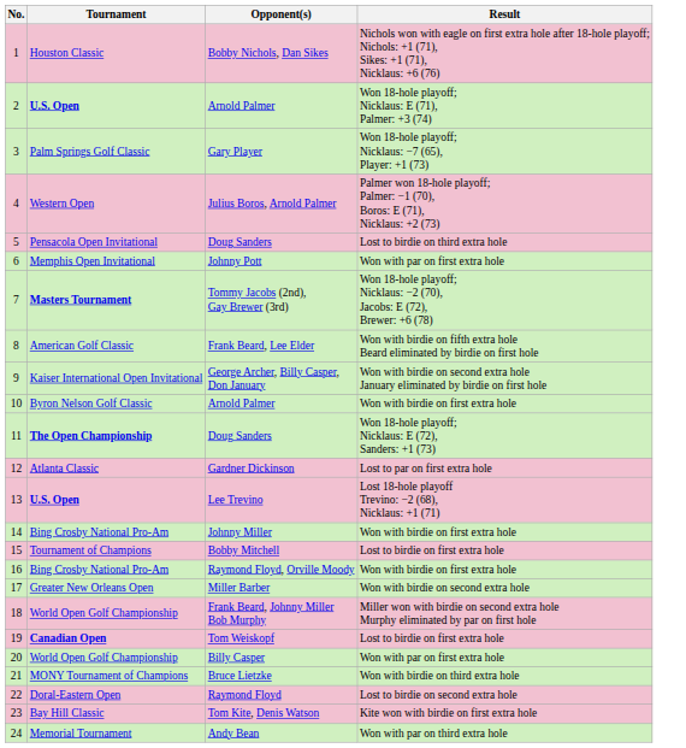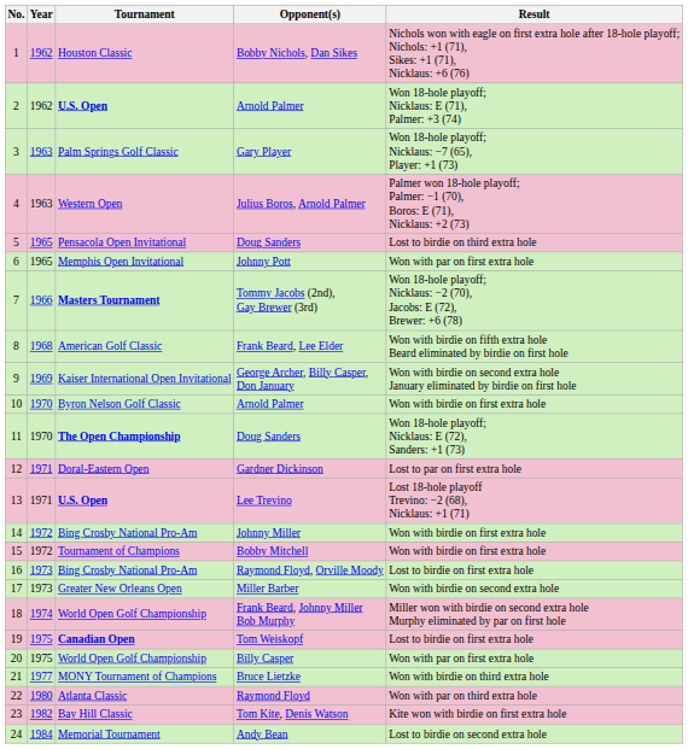+ column: Year | 1962 | 1962 | 1963 | 1963 | 1965 | 1965 | 1966 | 1968 | 1969 | 1970 | 1970 | 1971 | 1971 | 1972 | 1972 | 1973 | 1973 | 1974 | 1975 | 1975 | 1977 | 1980 | 1982 | 1984
Gardner Dickinson | Tournament: Atlanta Classic -> Doral-Eastern Open
Bobby Mitchell | Result: Lost to birdie on first extra hole -> Won with birdie on first extra hole
Raymond Floyd, Orville Moody | Result: Won with birdie on first extra hole -> Lost to birdie on first extra hole
Raymond Floyd | Tournament: Doral-Eastern Open -> Atlanta Classic
Raymond Floyd | Result: Lost to birdie on second extra hole -> Won with par on third extra hole
Andy Bean | Result: Won with par on third extra hole -> Lost to birdie on second extra hole
